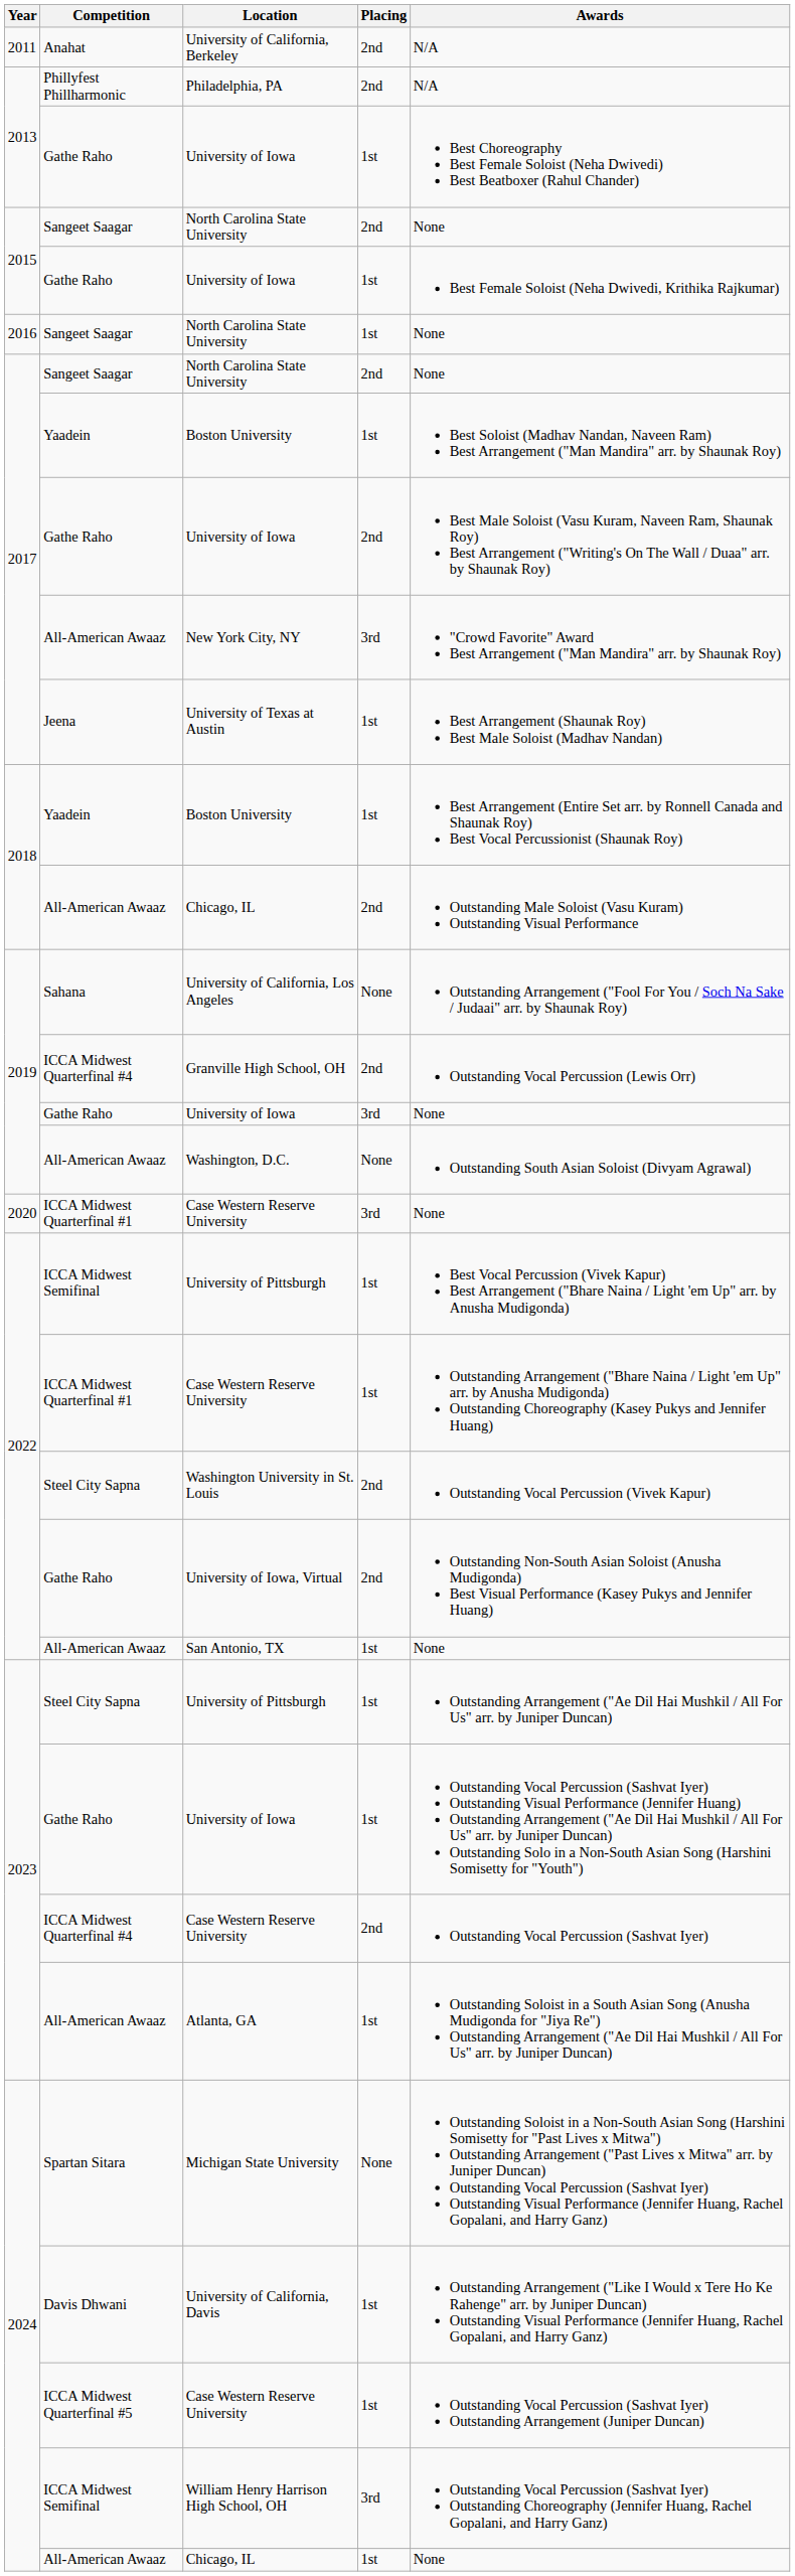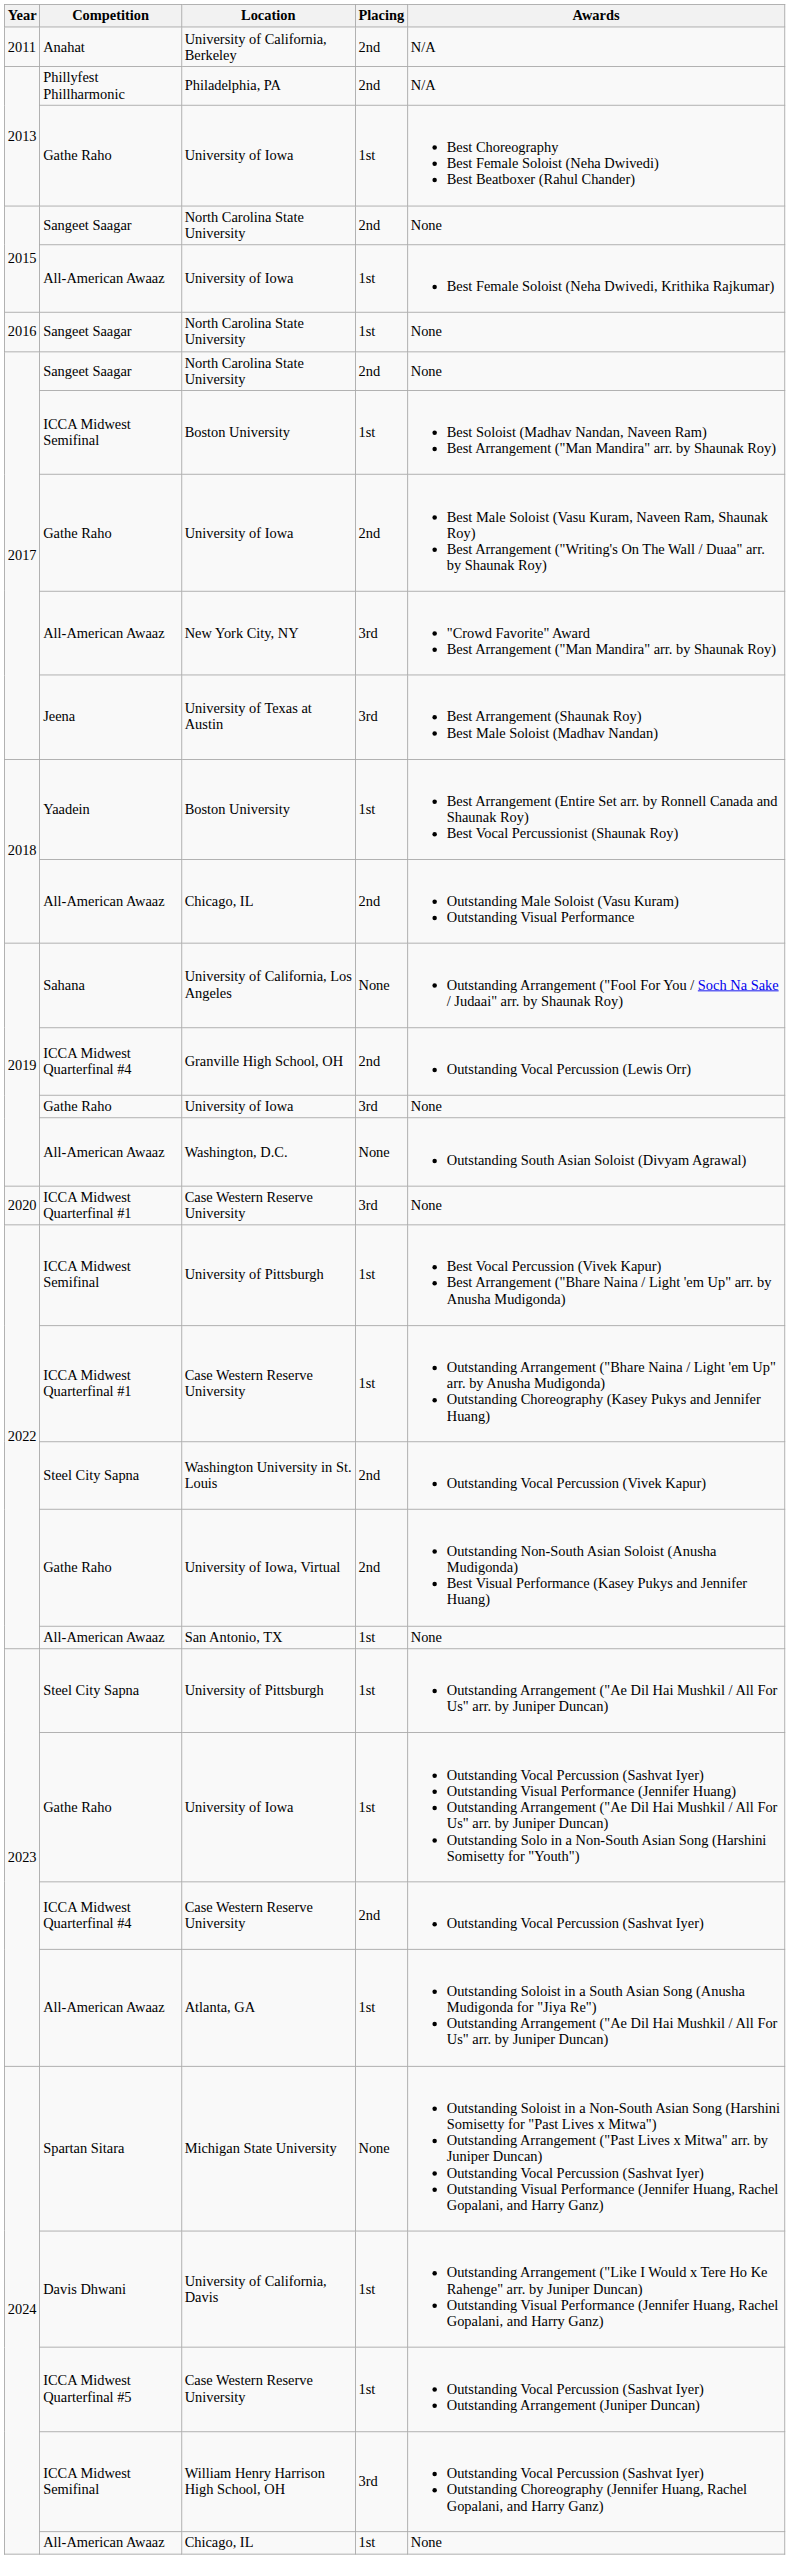2015 / University of Iowa | Competition: Gathe Raho -> All-American Awaaz
2017 / Boston University | Competition: Yaadein -> ICCA Midwest Semifinal
University of Texas at Austin | Placing: 1st -> 3rd
